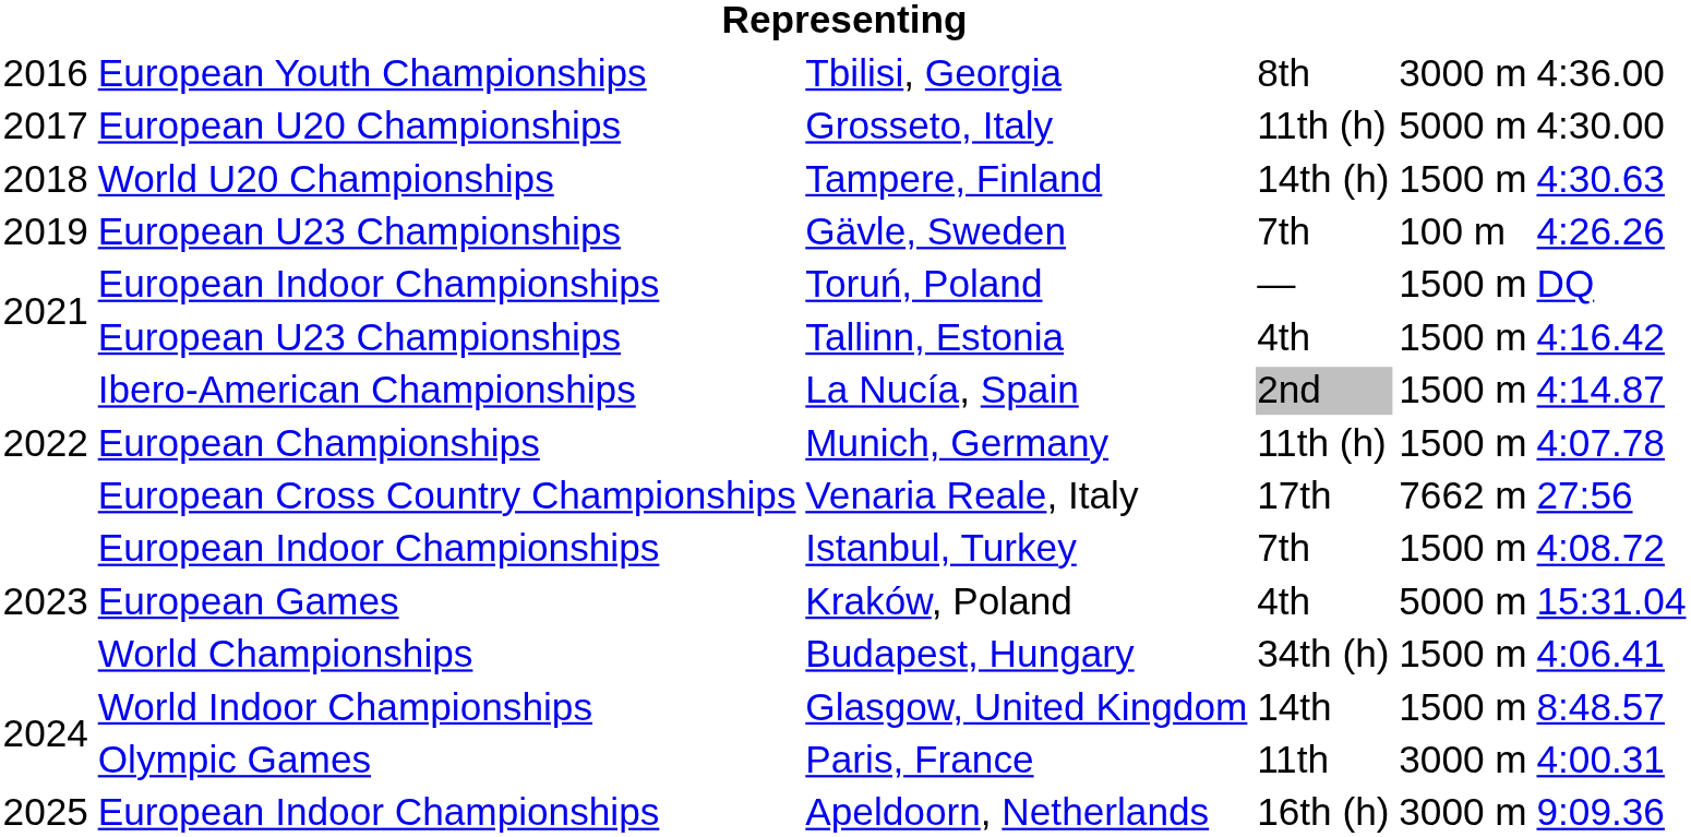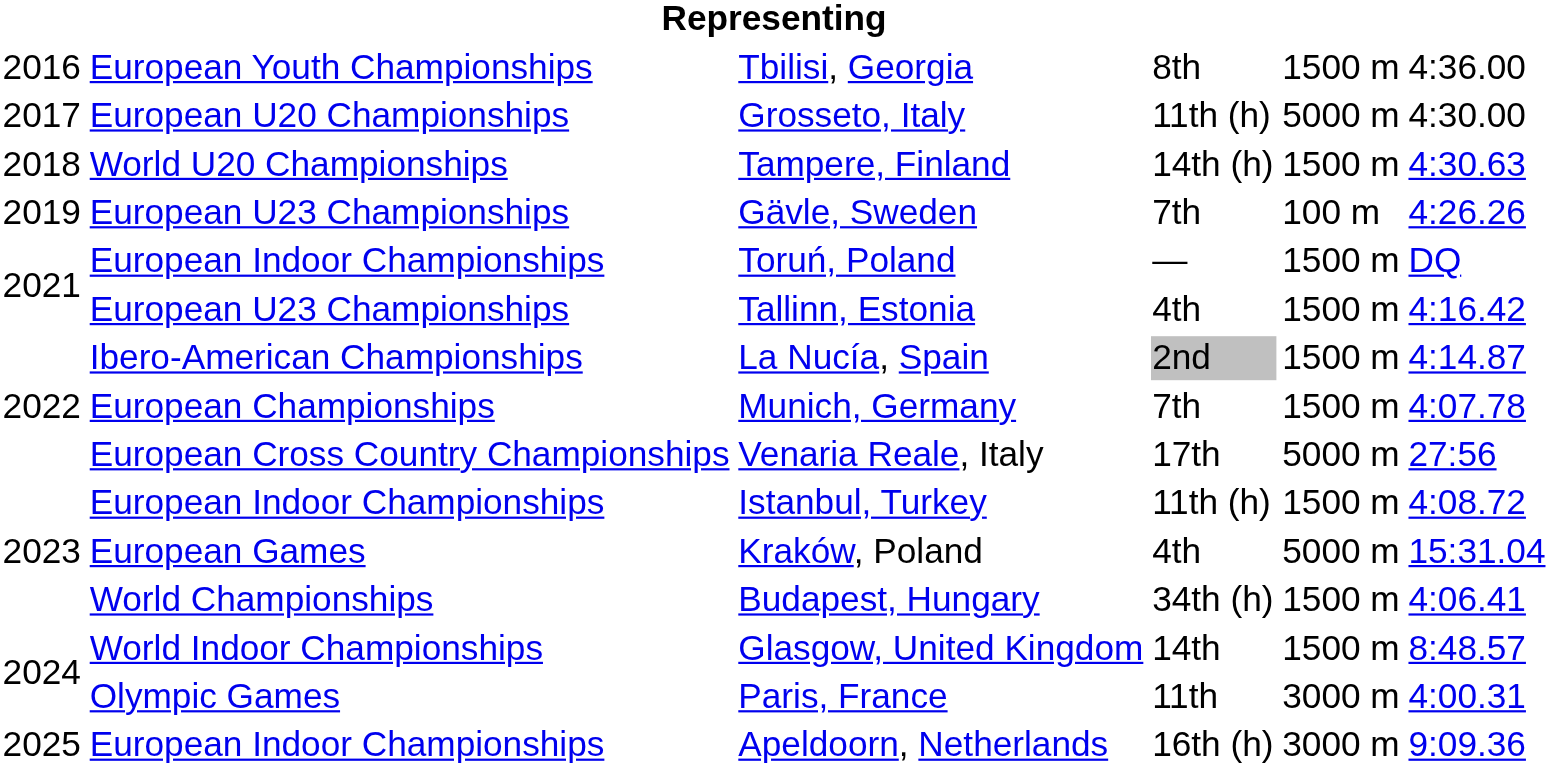Tbilisi, Georgia | column 5: 3000 m -> 1500 m
Munich, Germany | column 4: 11th (h) -> 7th
Venaria Reale, Italy | column 5: 7662 m -> 5000 m
Istanbul, Turkey | column 4: 7th -> 11th (h)
